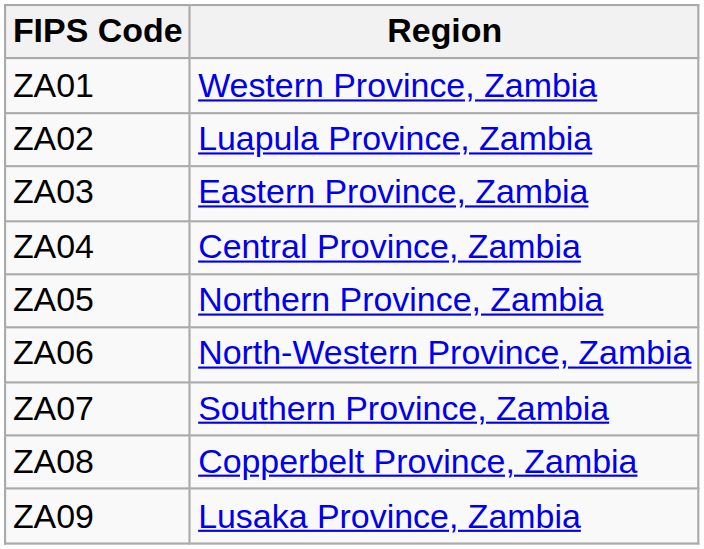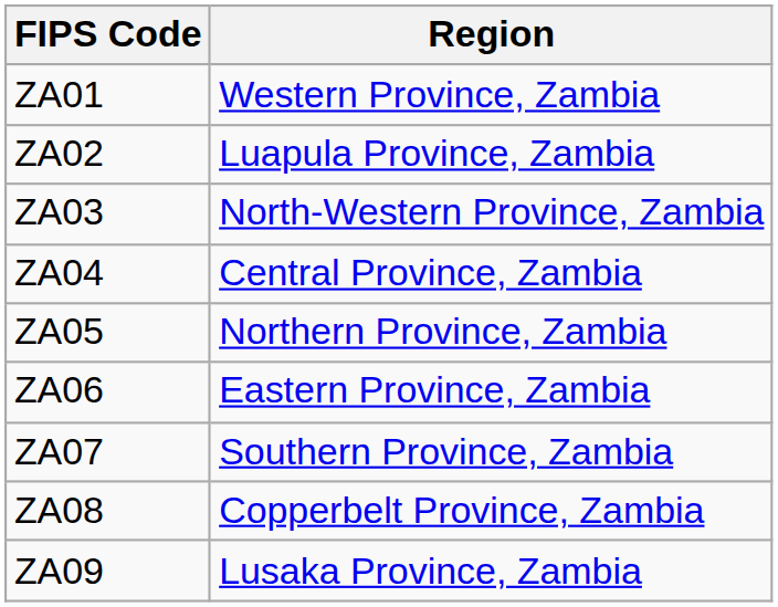ZA03 | Region: Eastern Province, Zambia -> North-Western Province, Zambia
ZA06 | Region: North-Western Province, Zambia -> Eastern Province, Zambia
